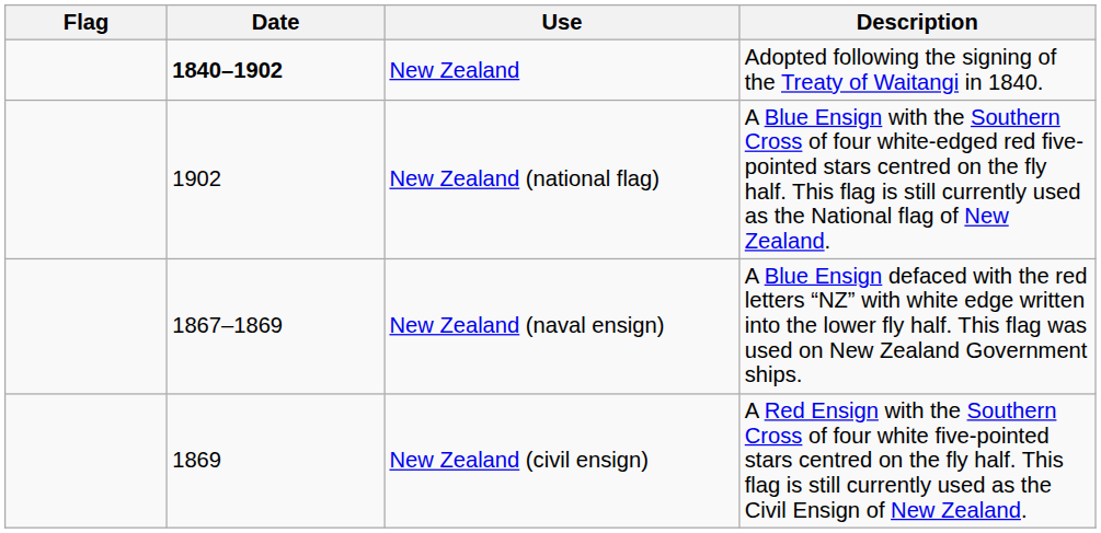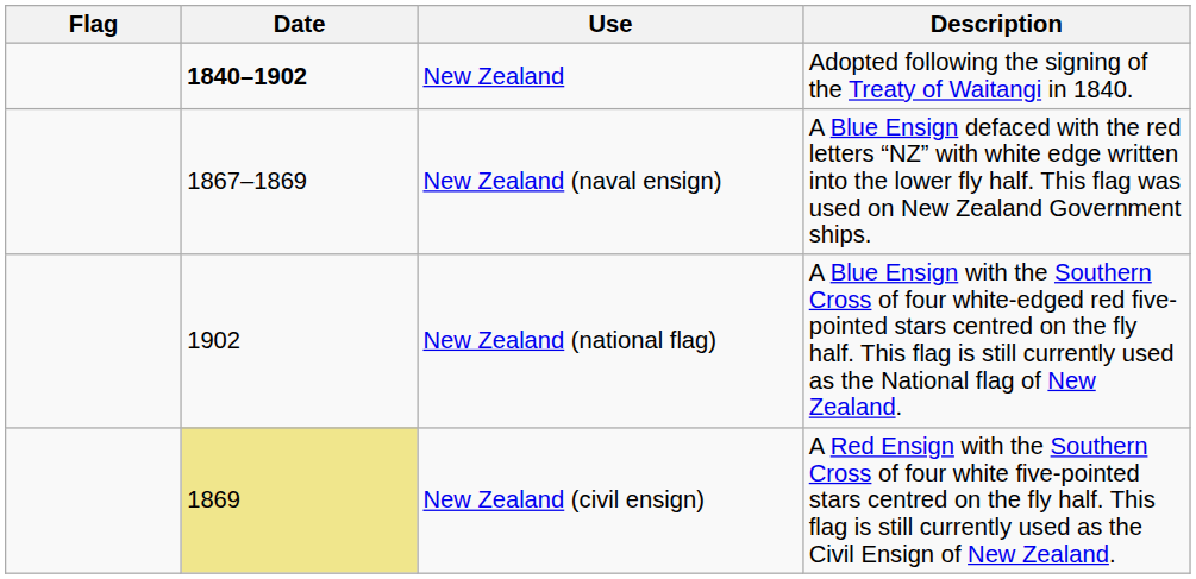rows swapped: New Zealand (naval ensign) <-> New Zealand (national flag)
New Zealand (civil ensign) | Date: no background -> khaki background
